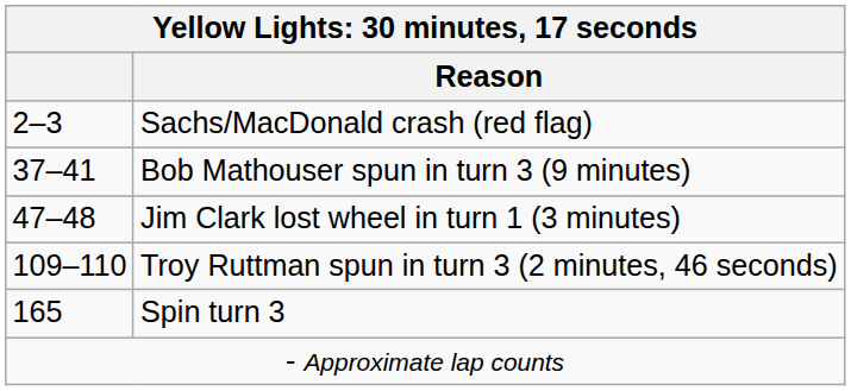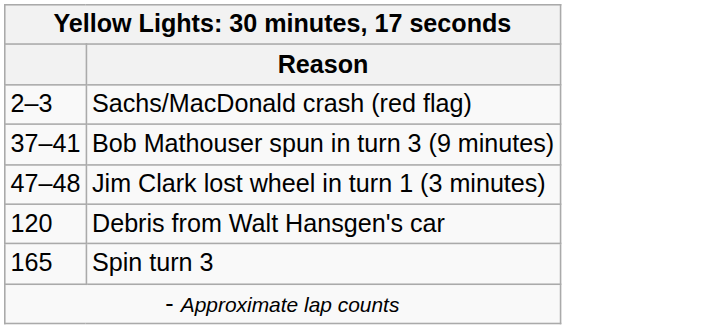- row: 109–110 | Troy Ruttman spun in turn 3 (2 minutes, 46 seconds)
+ row: 120 | Debris from Walt Hansgen's car
